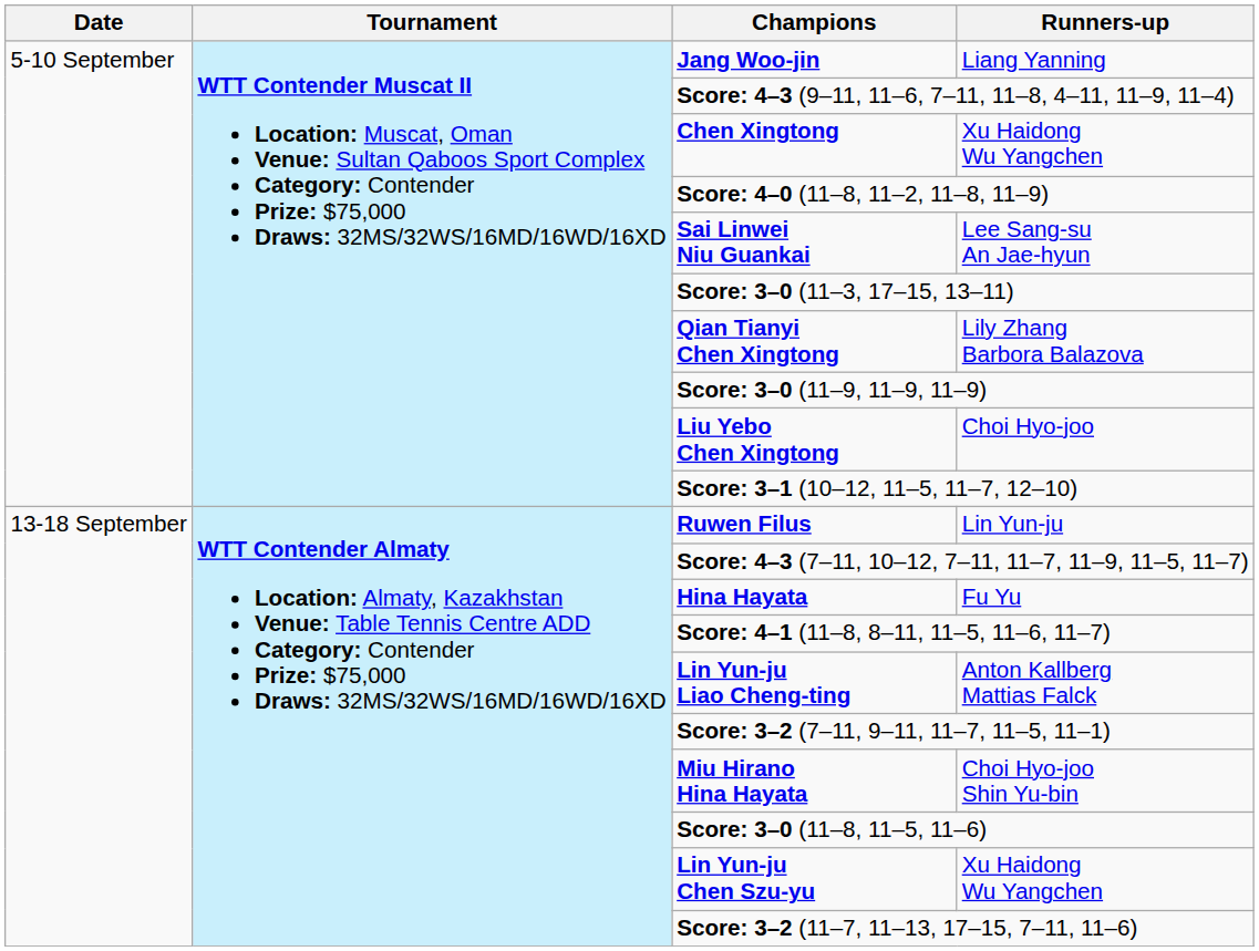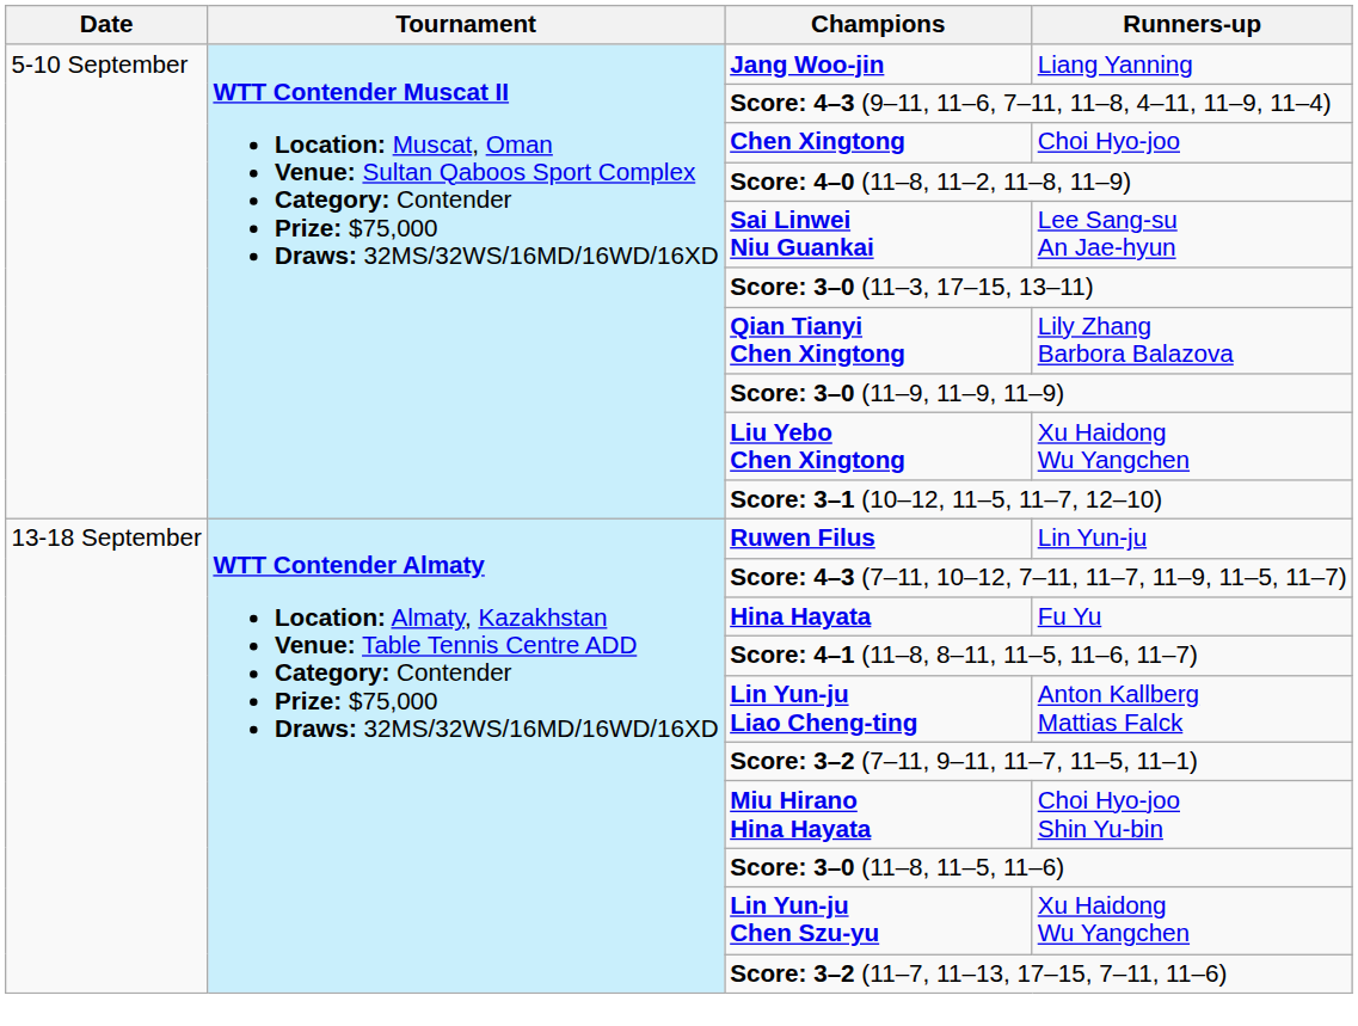Chen Xingtong | Runners-up: Xu Haidong Wu Yangchen -> Choi Hyo-joo
Liu Yebo Chen Xingtong | Runners-up: Choi Hyo-joo -> Xu Haidong Wu Yangchen
